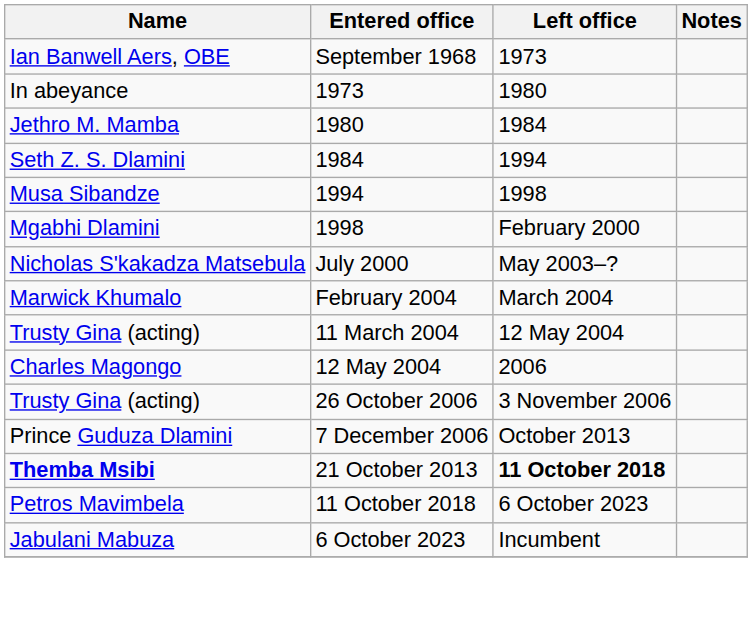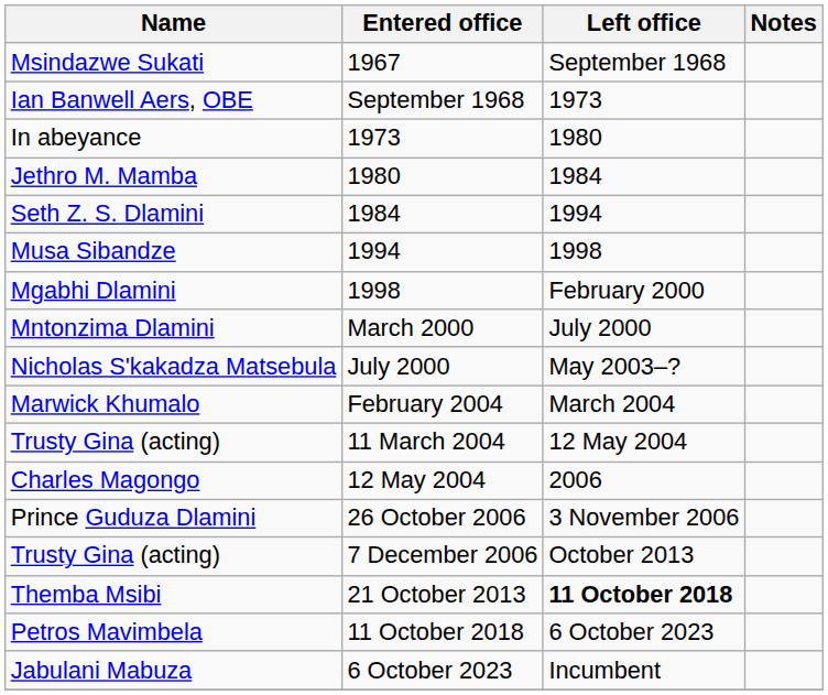+ row: Msindazwe Sukati | 1967 | September 1968
+ row: Mntonzima Dlamini | March 2000 | July 2000
26 October 2006 | Name: Trusty Gina (acting) -> Prince Guduza Dlamini
7 December 2006 | Name: Prince Guduza Dlamini -> Trusty Gina (acting)
21 October 2013 | Name: bold -> normal
